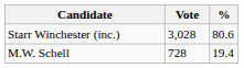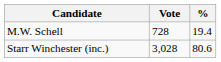rows swapped: Starr Winchester (inc.) <-> M.W. Schell
